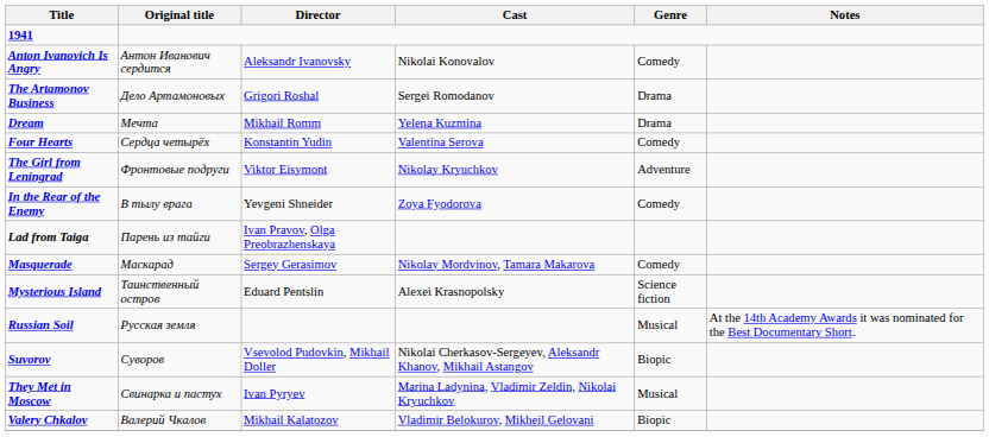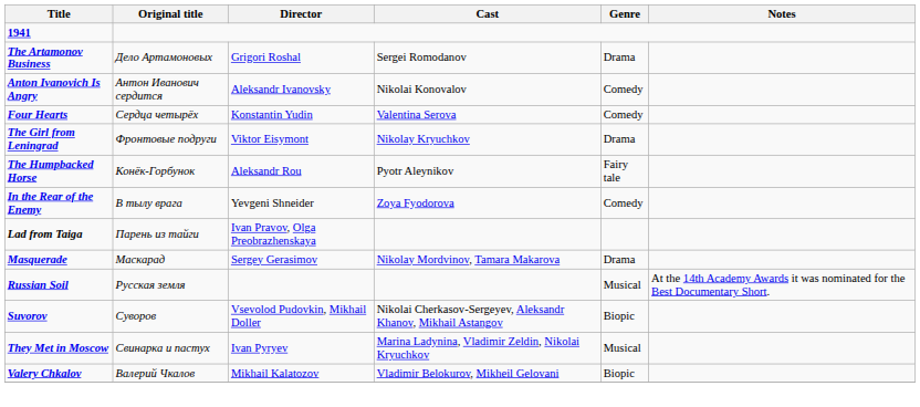rows swapped: Anton Ivanovich Is Angry <-> The Artamonov Business
- row: Dream | Мечта | Mikhail Romm | Yelena Kuzmina | Drama
The Girl from Leningrad | Genre: Adventure -> Drama
+ row: The Humpbacked Horse | Конёк-Горбунок | Aleksandr Rou | Pyotr Aleynikov | Fairy tale
Masquerade | Genre: Comedy -> Drama
- row: Mysterious Island | Таинственный остров | Eduard Pentslin | Alexei Krasnopolsky | Science fiction
